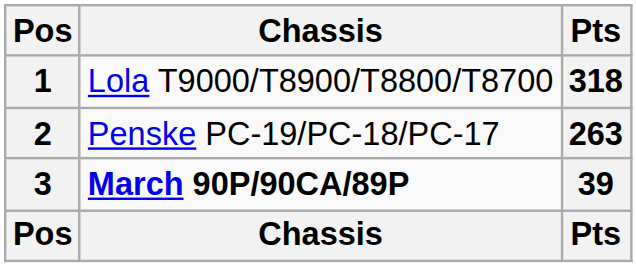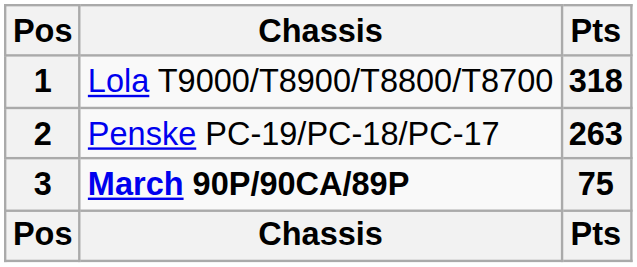3 | Pts: 39 -> 75
